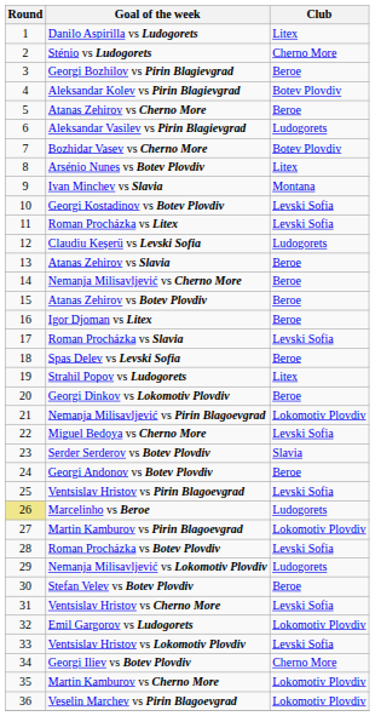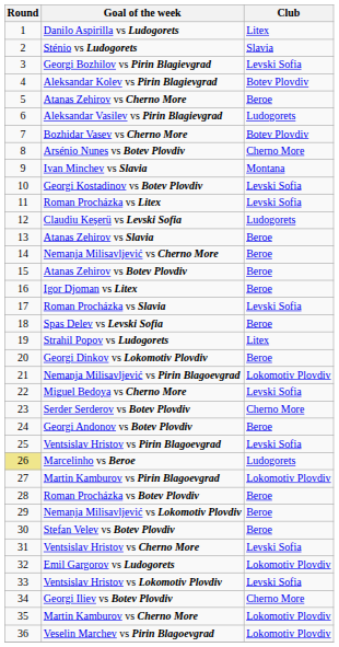Sténio vs Ludogorets | Club: Cherno More -> Slavia
Georgi Bozhilov vs Pirin Blagievgrad | Club: Beroe -> Levski Sofia
Arsénio Nunes vs Botev Plovdiv | Club: Litex -> Cherno More
Serder Serderov vs Botev Plovdiv | Club: Slavia -> Cherno More
Roman Procházka vs Botev Plovdiv | Club: Levski Sofia -> Beroe
Nemanja Milisavljević vs Lokomotiv Plovdiv | Club: Ludogorets -> Beroe
